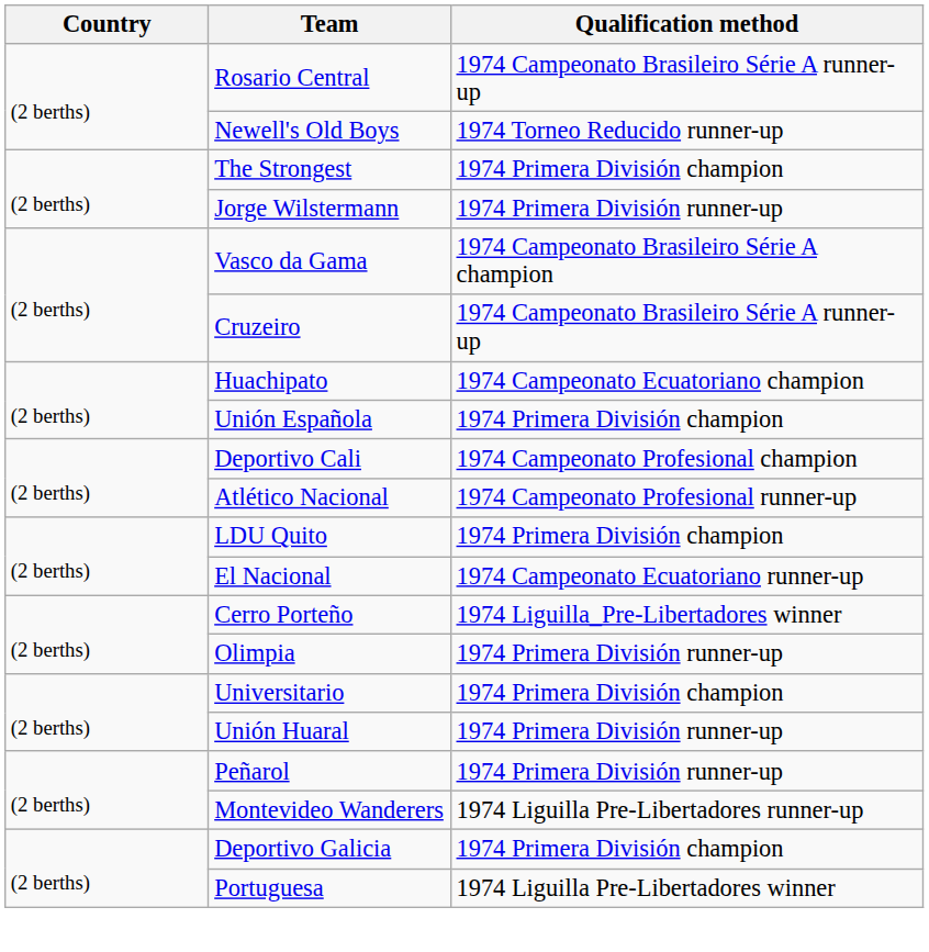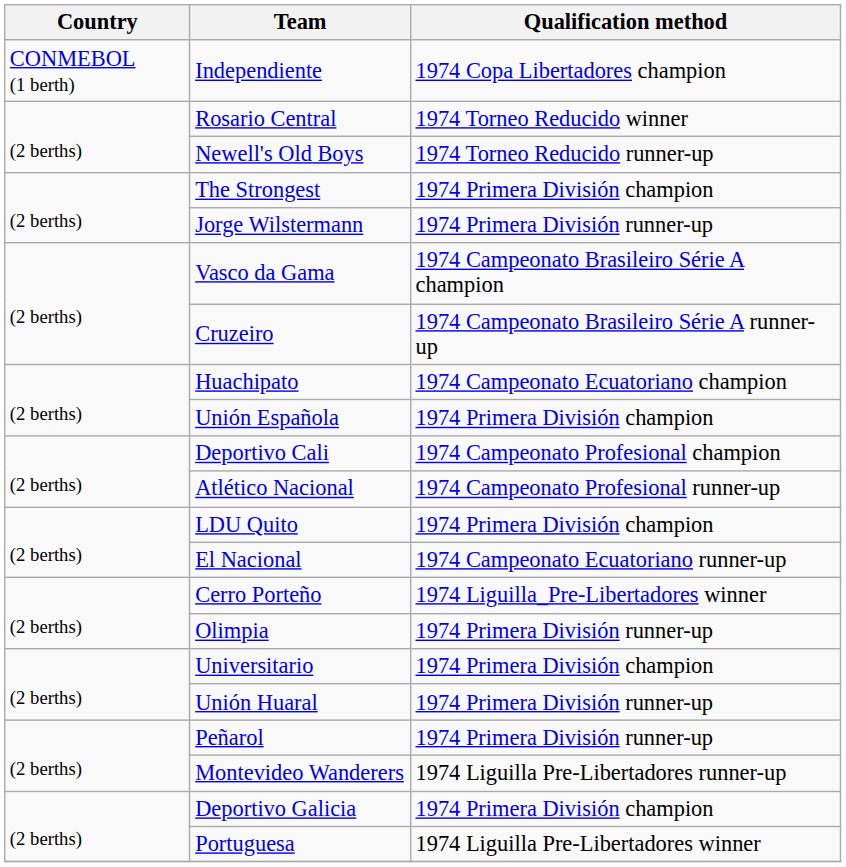+ row: CONMEBOL (1 berth) | Independiente | 1974 Copa Libertadores champion
Rosario Central | Qualification method: 1974 Campeonato Brasileiro Série A runner-up -> 1974 Torneo Reducido winner
